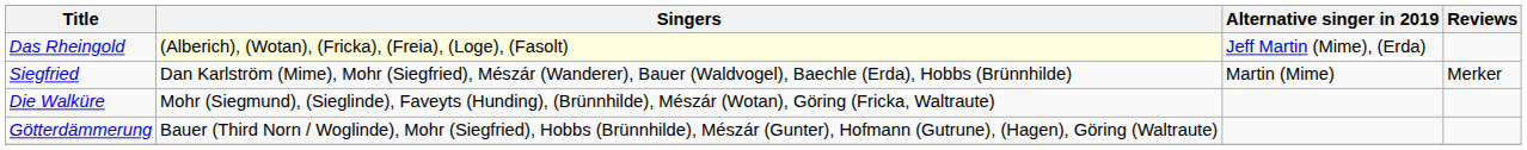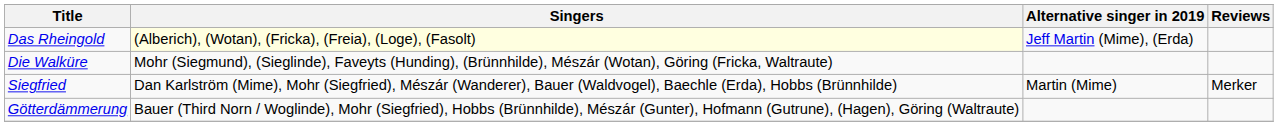rows swapped: Die Walküre <-> Siegfried
